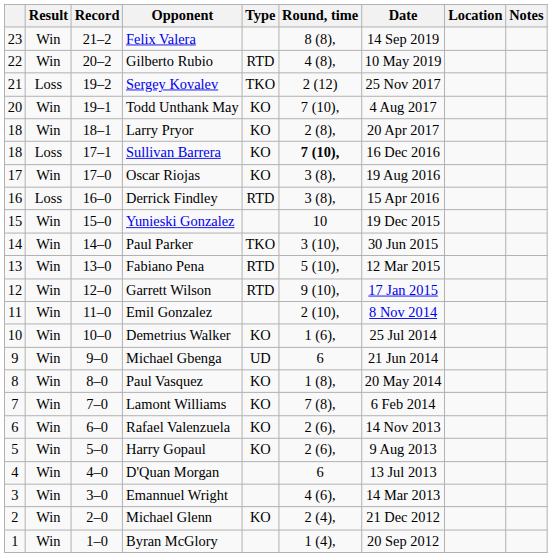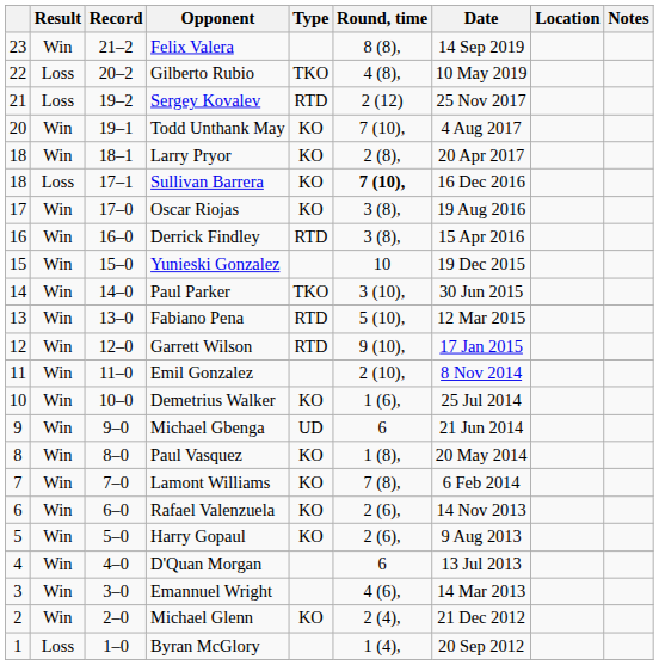Gilberto Rubio | Result: Win -> Loss
Gilberto Rubio | Type: RTD -> TKO
Sergey Kovalev | Type: TKO -> RTD
Derrick Findley | Result: Loss -> Win
Byran McGlory | Result: Win -> Loss
